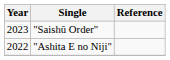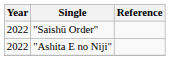"Saishū Order" | Year: 2023 -> 2022
